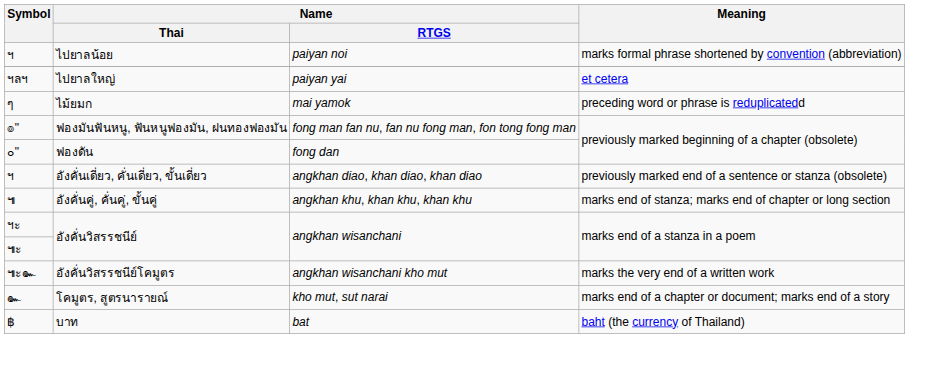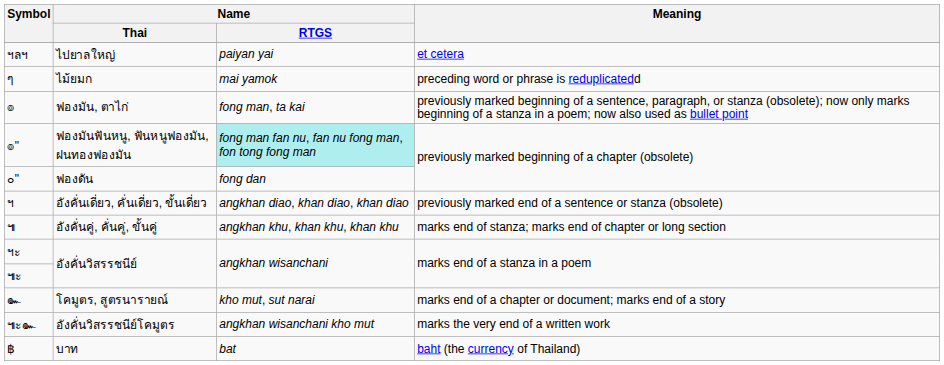- row: ฯ | ไปยาลน้อย | paiyan noi | marks formal phrase shortened by convention (abbreviation)
+ row: ๏ | ฟองมัน, ตาไก่ | fong man, ta kai | previously marked beginning of a sentence, paragraph, or stanza (obsolete); now only marks beginning of a stanza in a poem; now also used as bullet point
ฟองมันฟันหนู, ฟันหนูฟองมัน, ฝนทองฟองมัน | Name / RTGS: no background -> paleturquoise background
rows swapped: โคมูตร, สูตรนารายณ์ <-> อังคั่นวิสรรชนีย์โคมูตร
